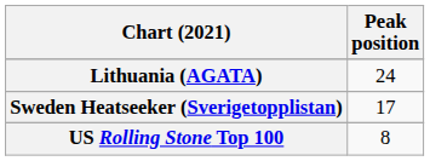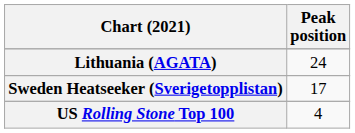US Rolling Stone Top 100 | Peak position: 8 -> 4
